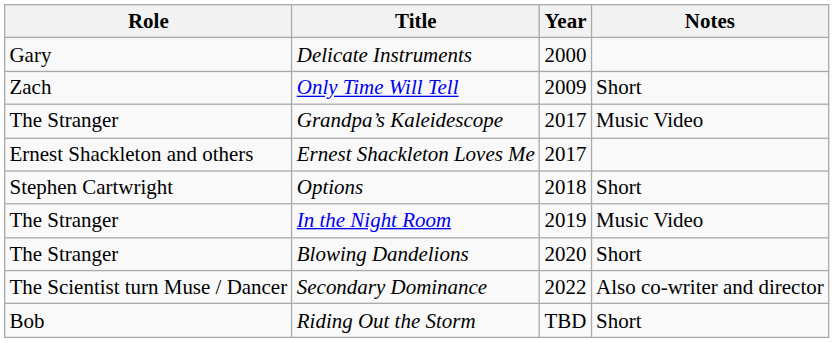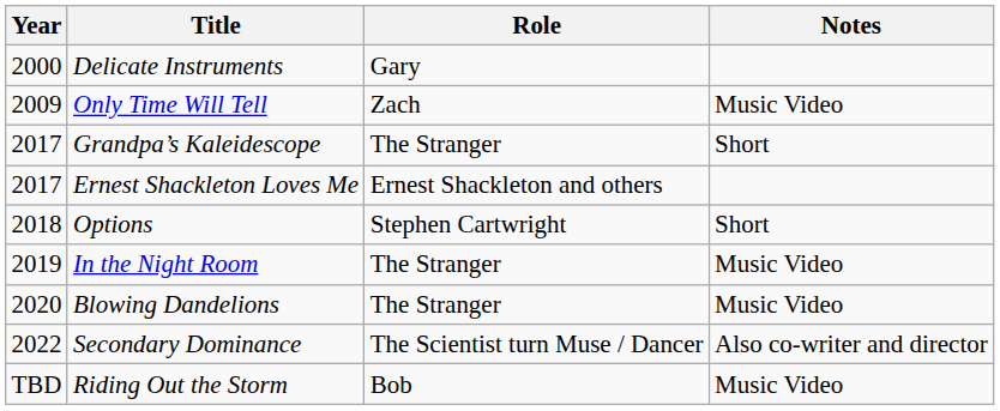columns swapped: Year <-> Role
Only Time Will Tell | Notes: Short -> Music Video
Grandpa’s Kaleidescope | Notes: Music Video -> Short
Blowing Dandelions | Notes: Short -> Music Video
Riding Out the Storm | Notes: Short -> Music Video
